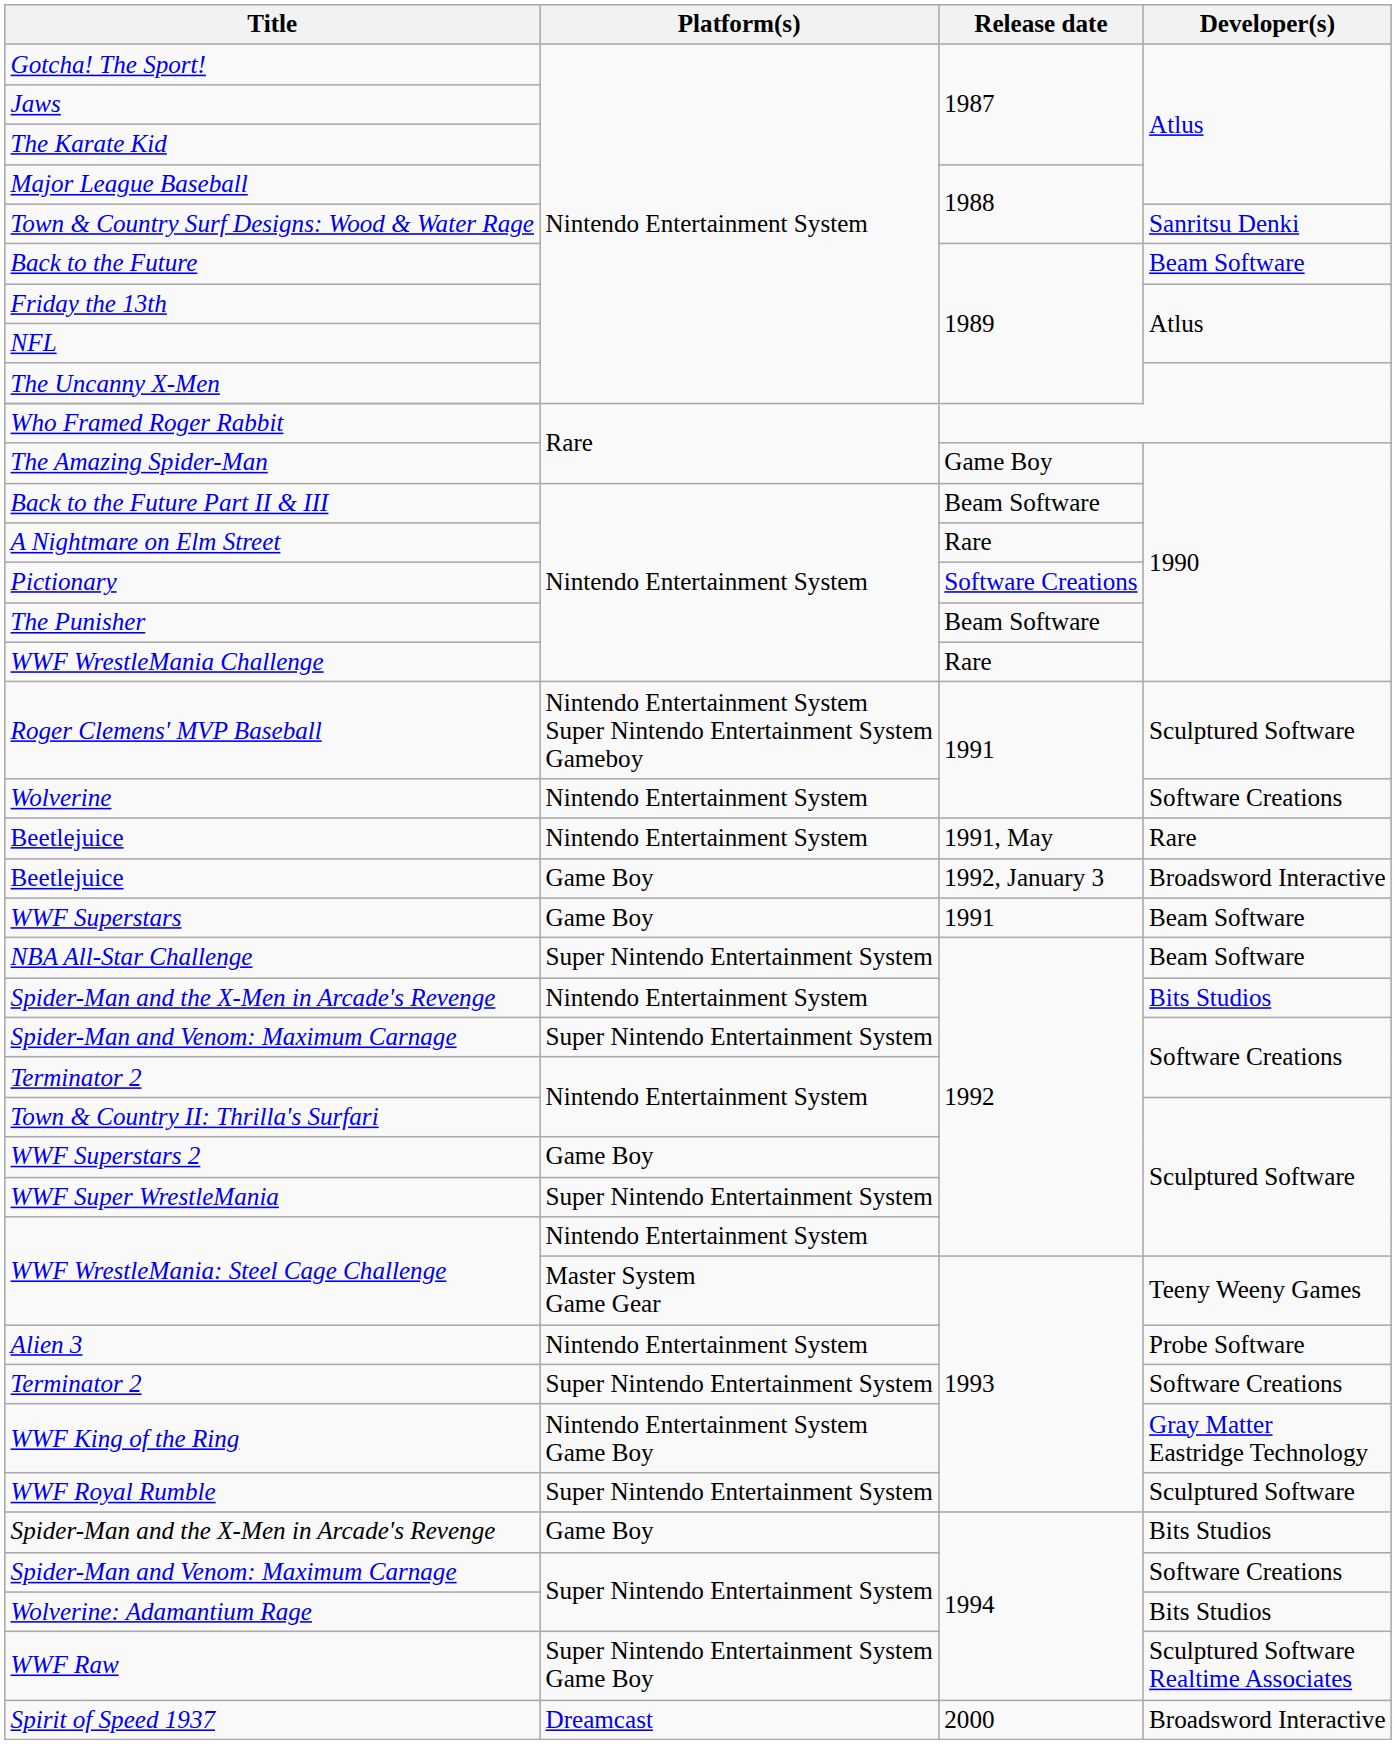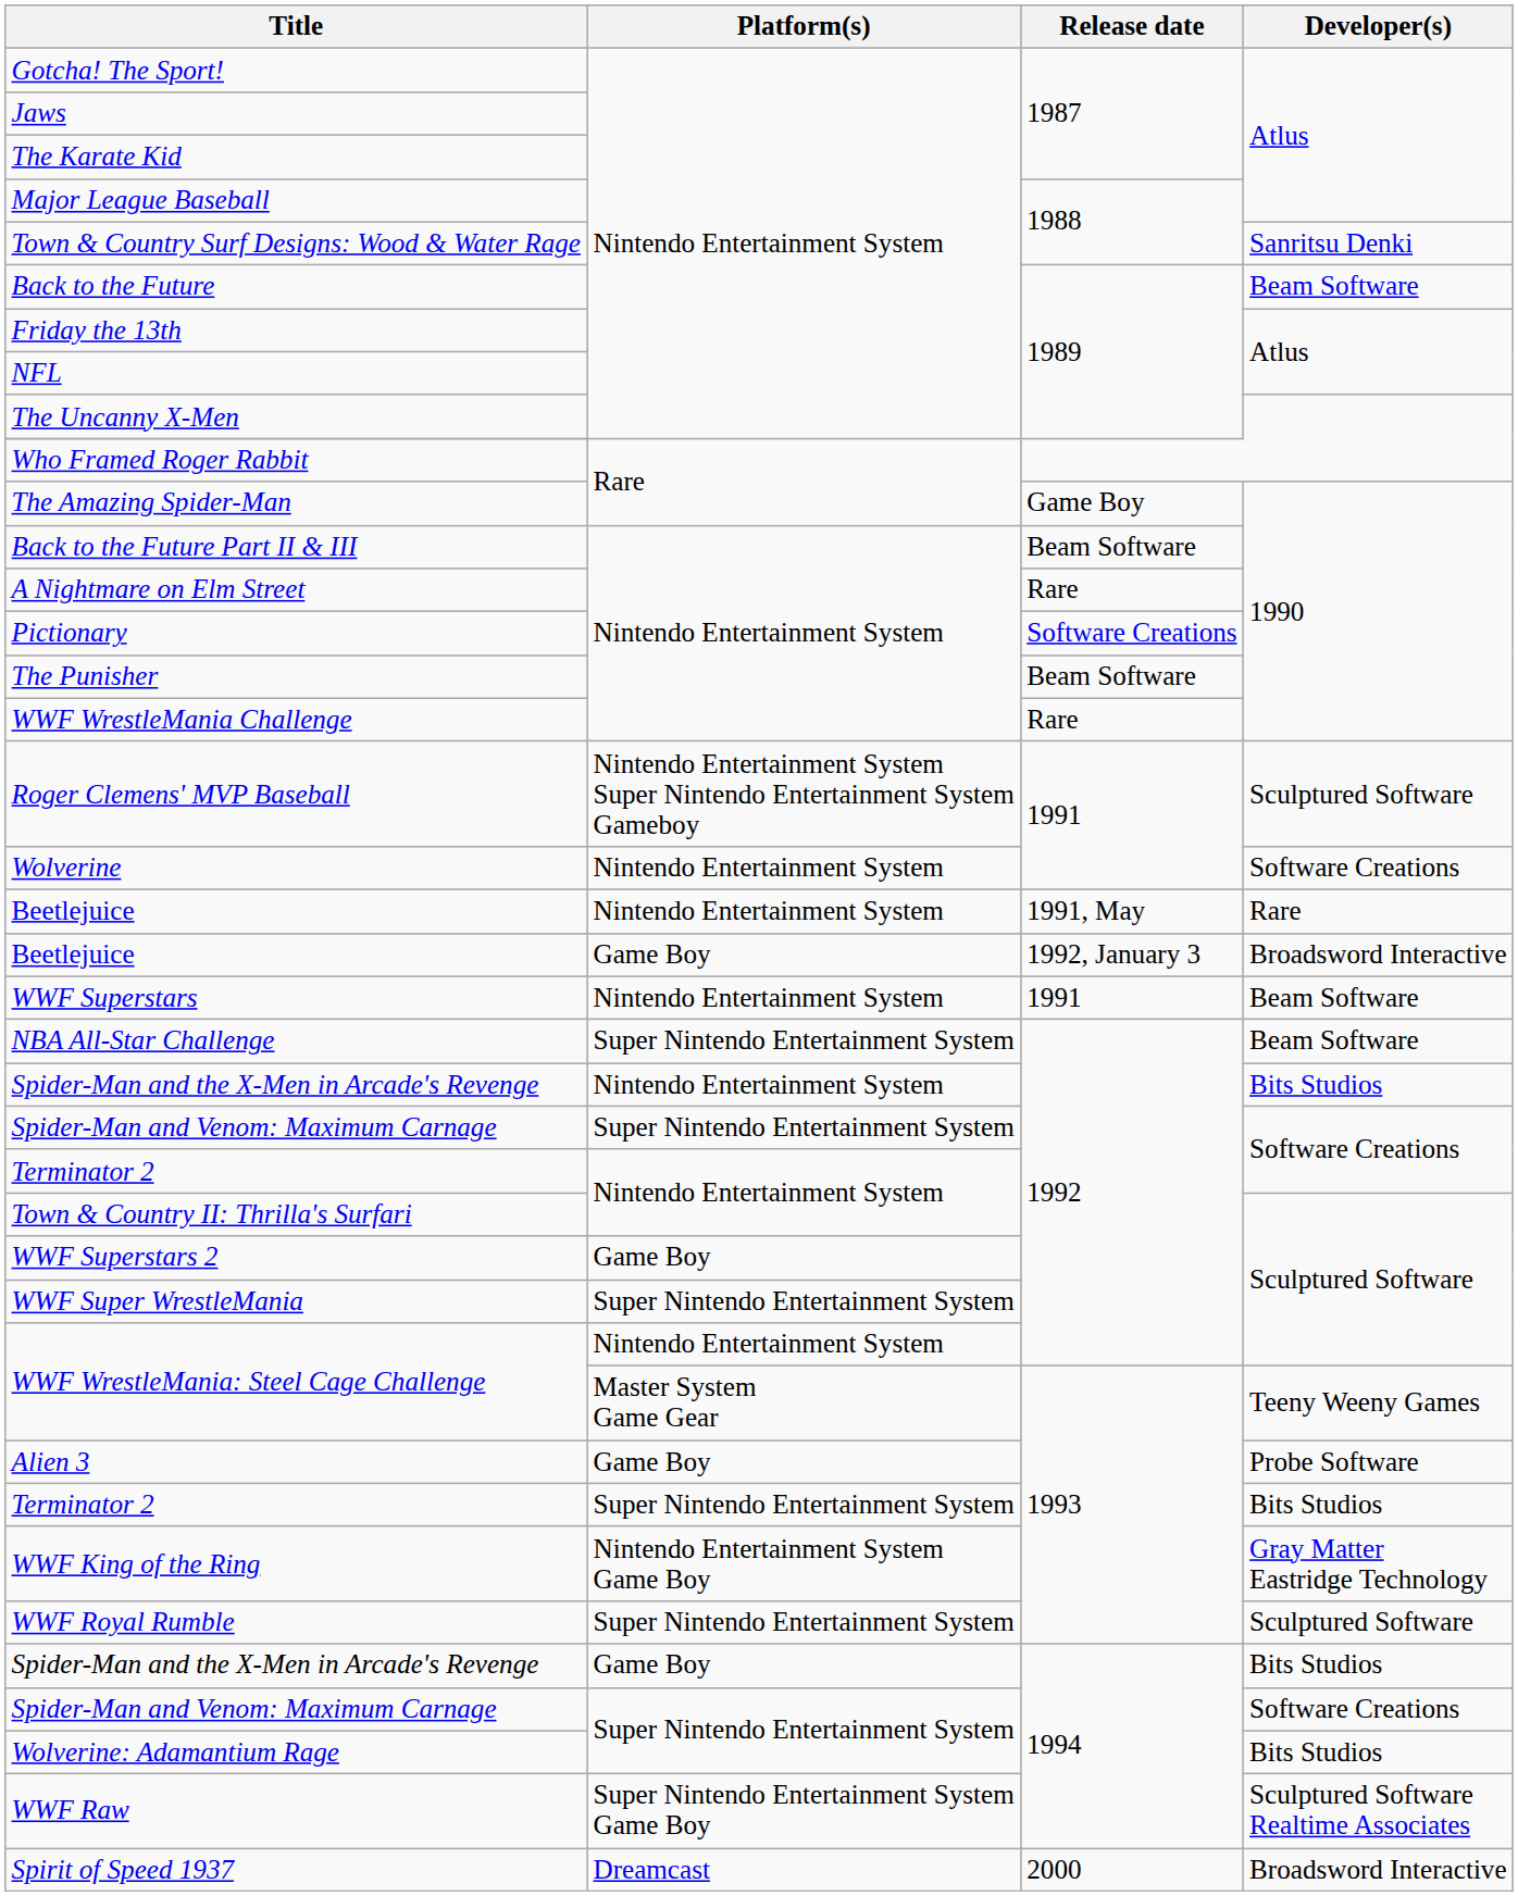WWF Superstars | Platform(s): Game Boy -> Nintendo Entertainment System
Alien 3 | Platform(s): Nintendo Entertainment System -> Game Boy
Terminator 2 / 1993 | Developer(s): Software Creations -> Bits Studios
